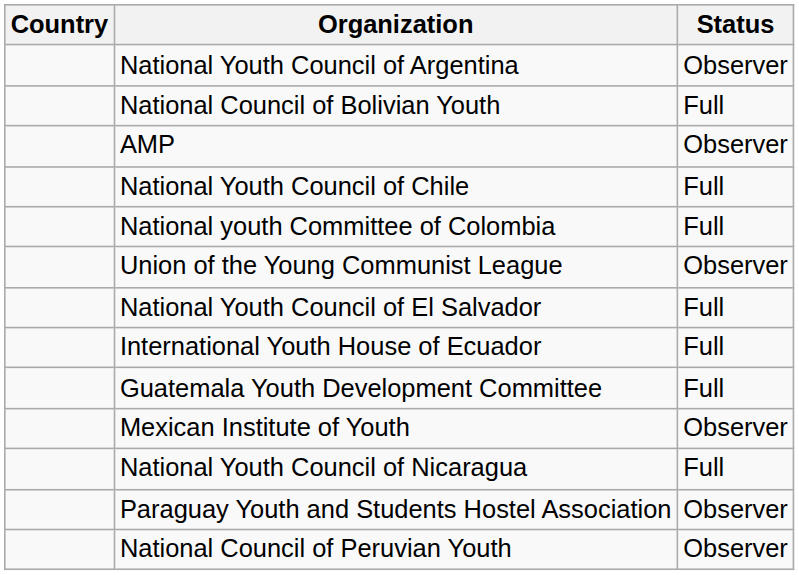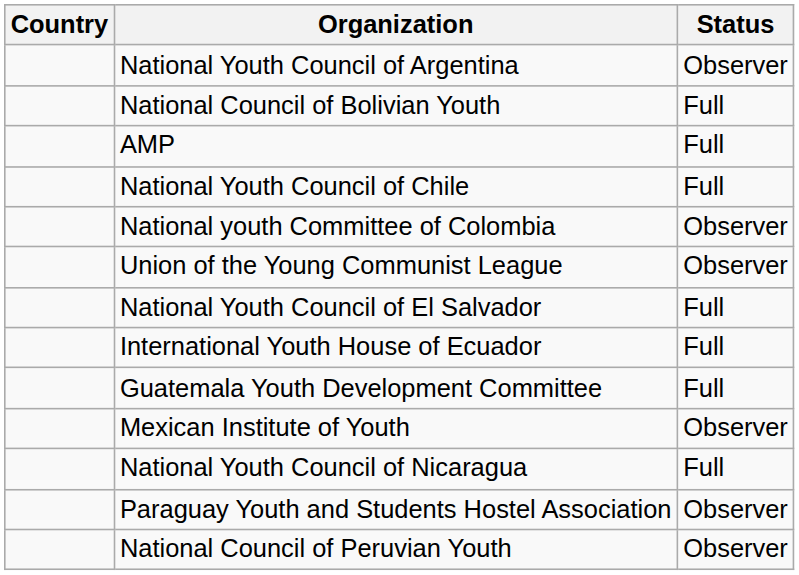AMP | Status: Observer -> Full
National youth Committee of Colombia | Status: Full -> Observer
